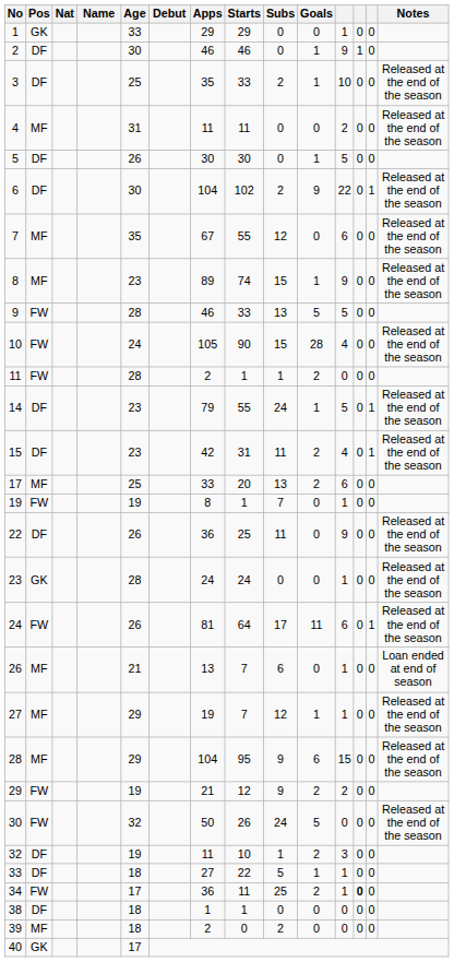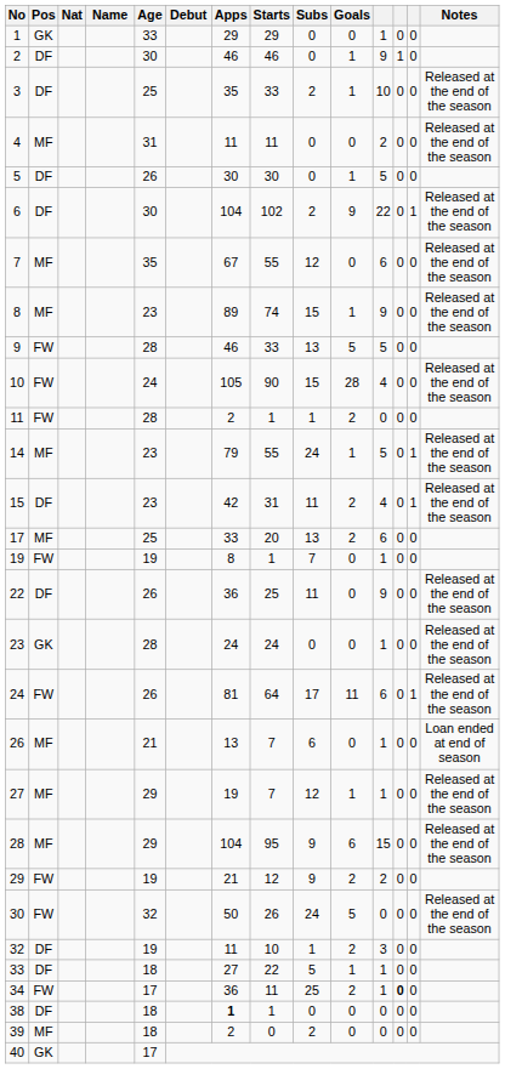14 | Pos: DF -> MF
38 | Apps: normal -> bold
